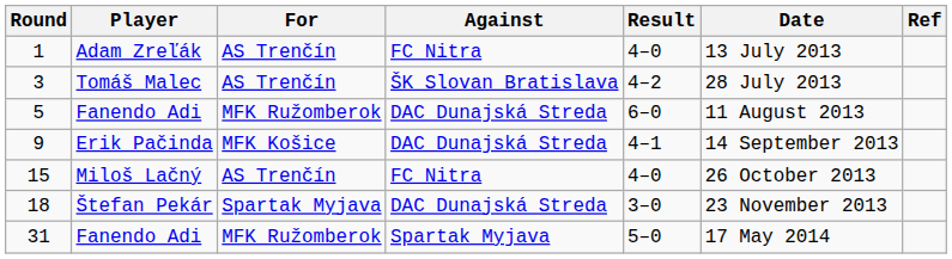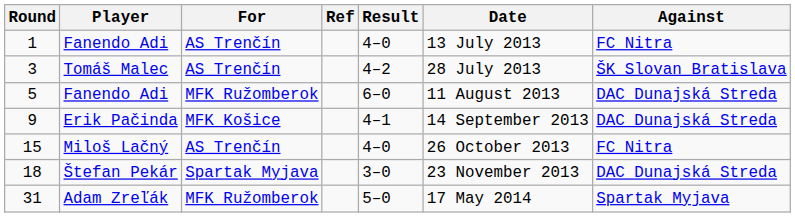columns swapped: Against <-> Ref
1 | Player: Adam Zreľák -> Fanendo Adi
31 | Player: Fanendo Adi -> Adam Zreľák
